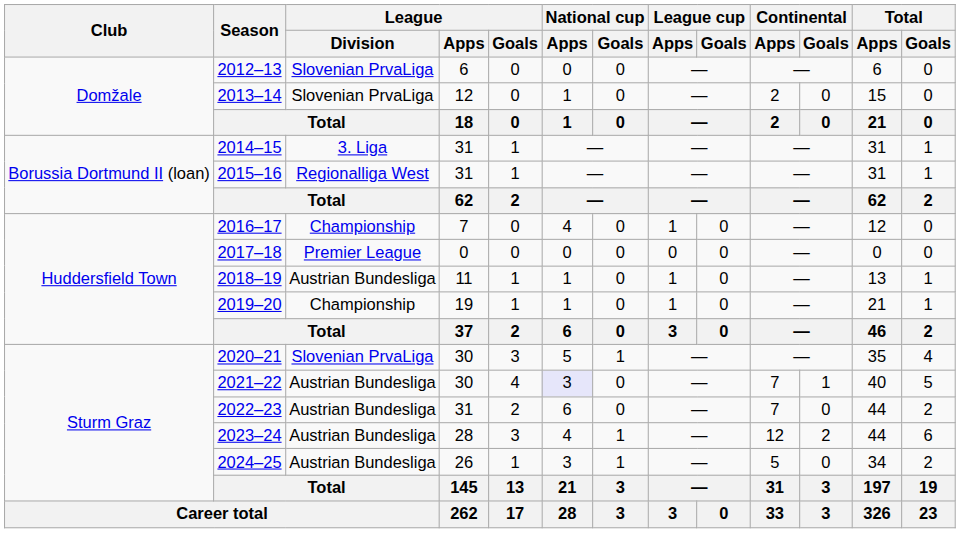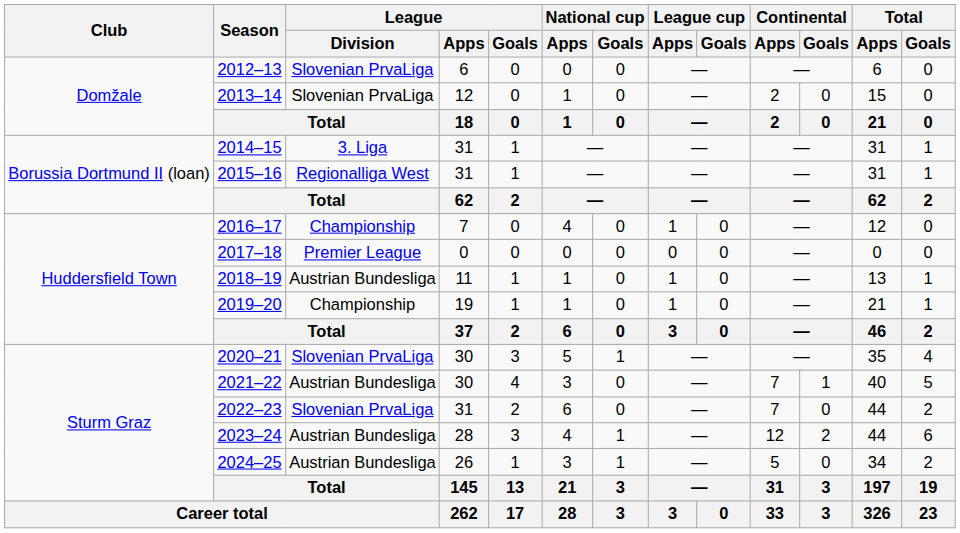2021–22 | National cup / Apps: lavender background -> no background
2022–23 | League / Division: Austrian Bundesliga -> Slovenian PrvaLiga
